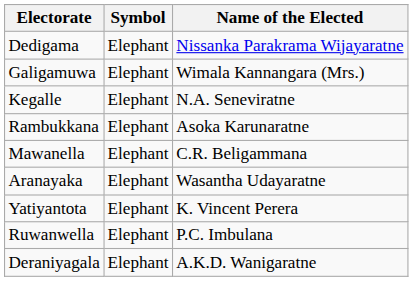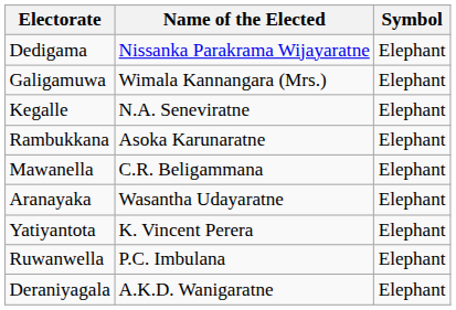columns swapped: Name of the Elected <-> Symbol
